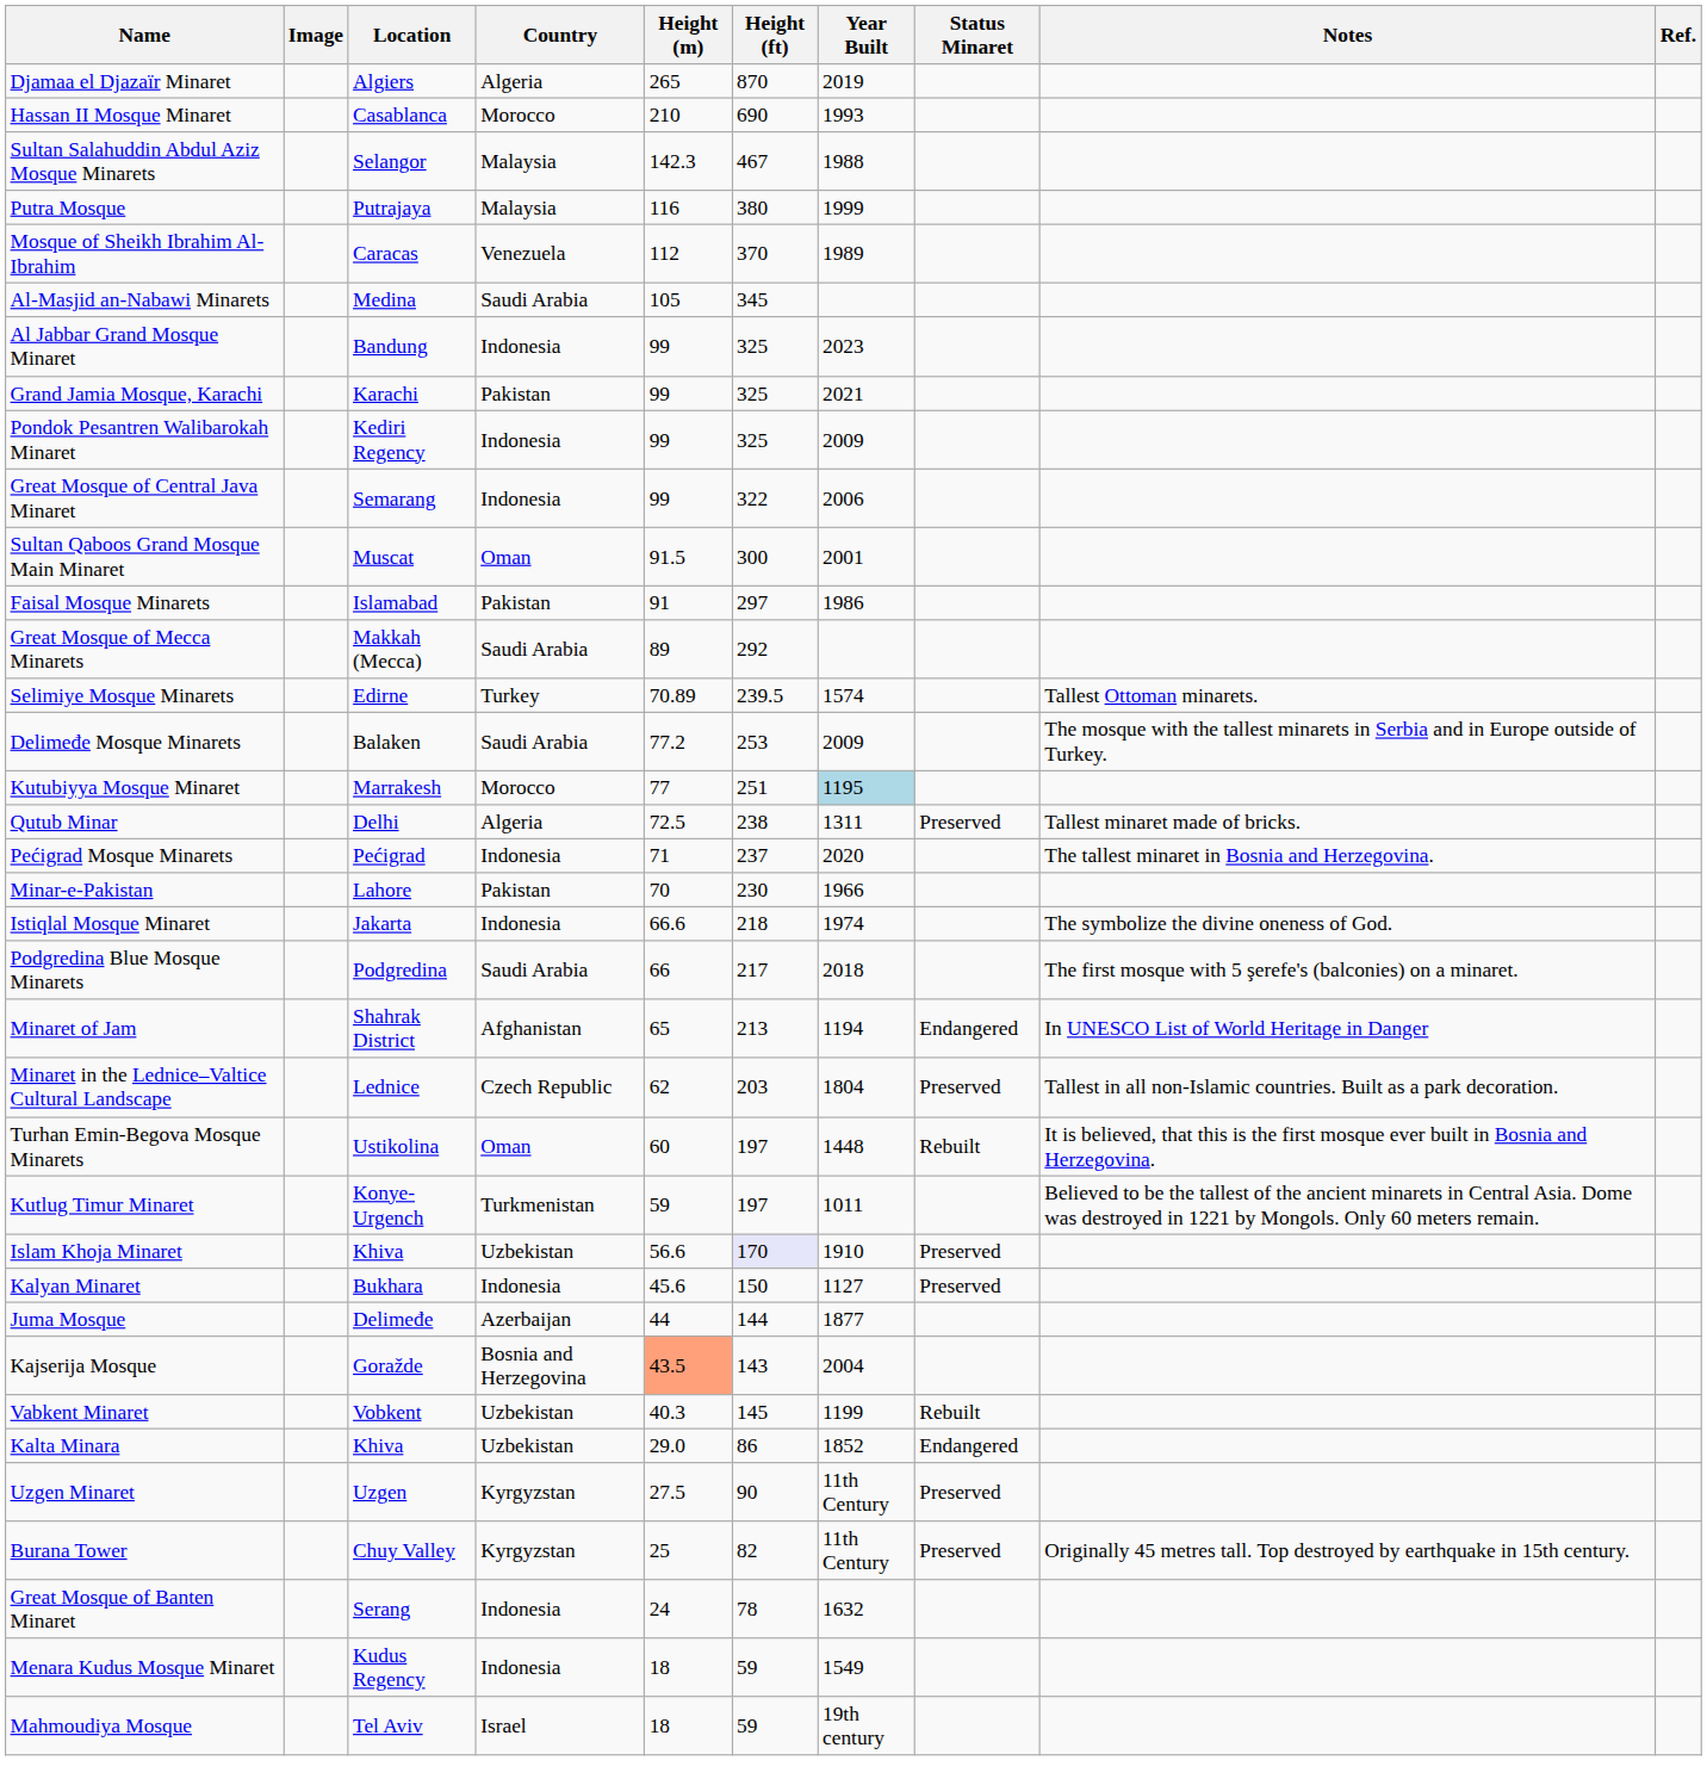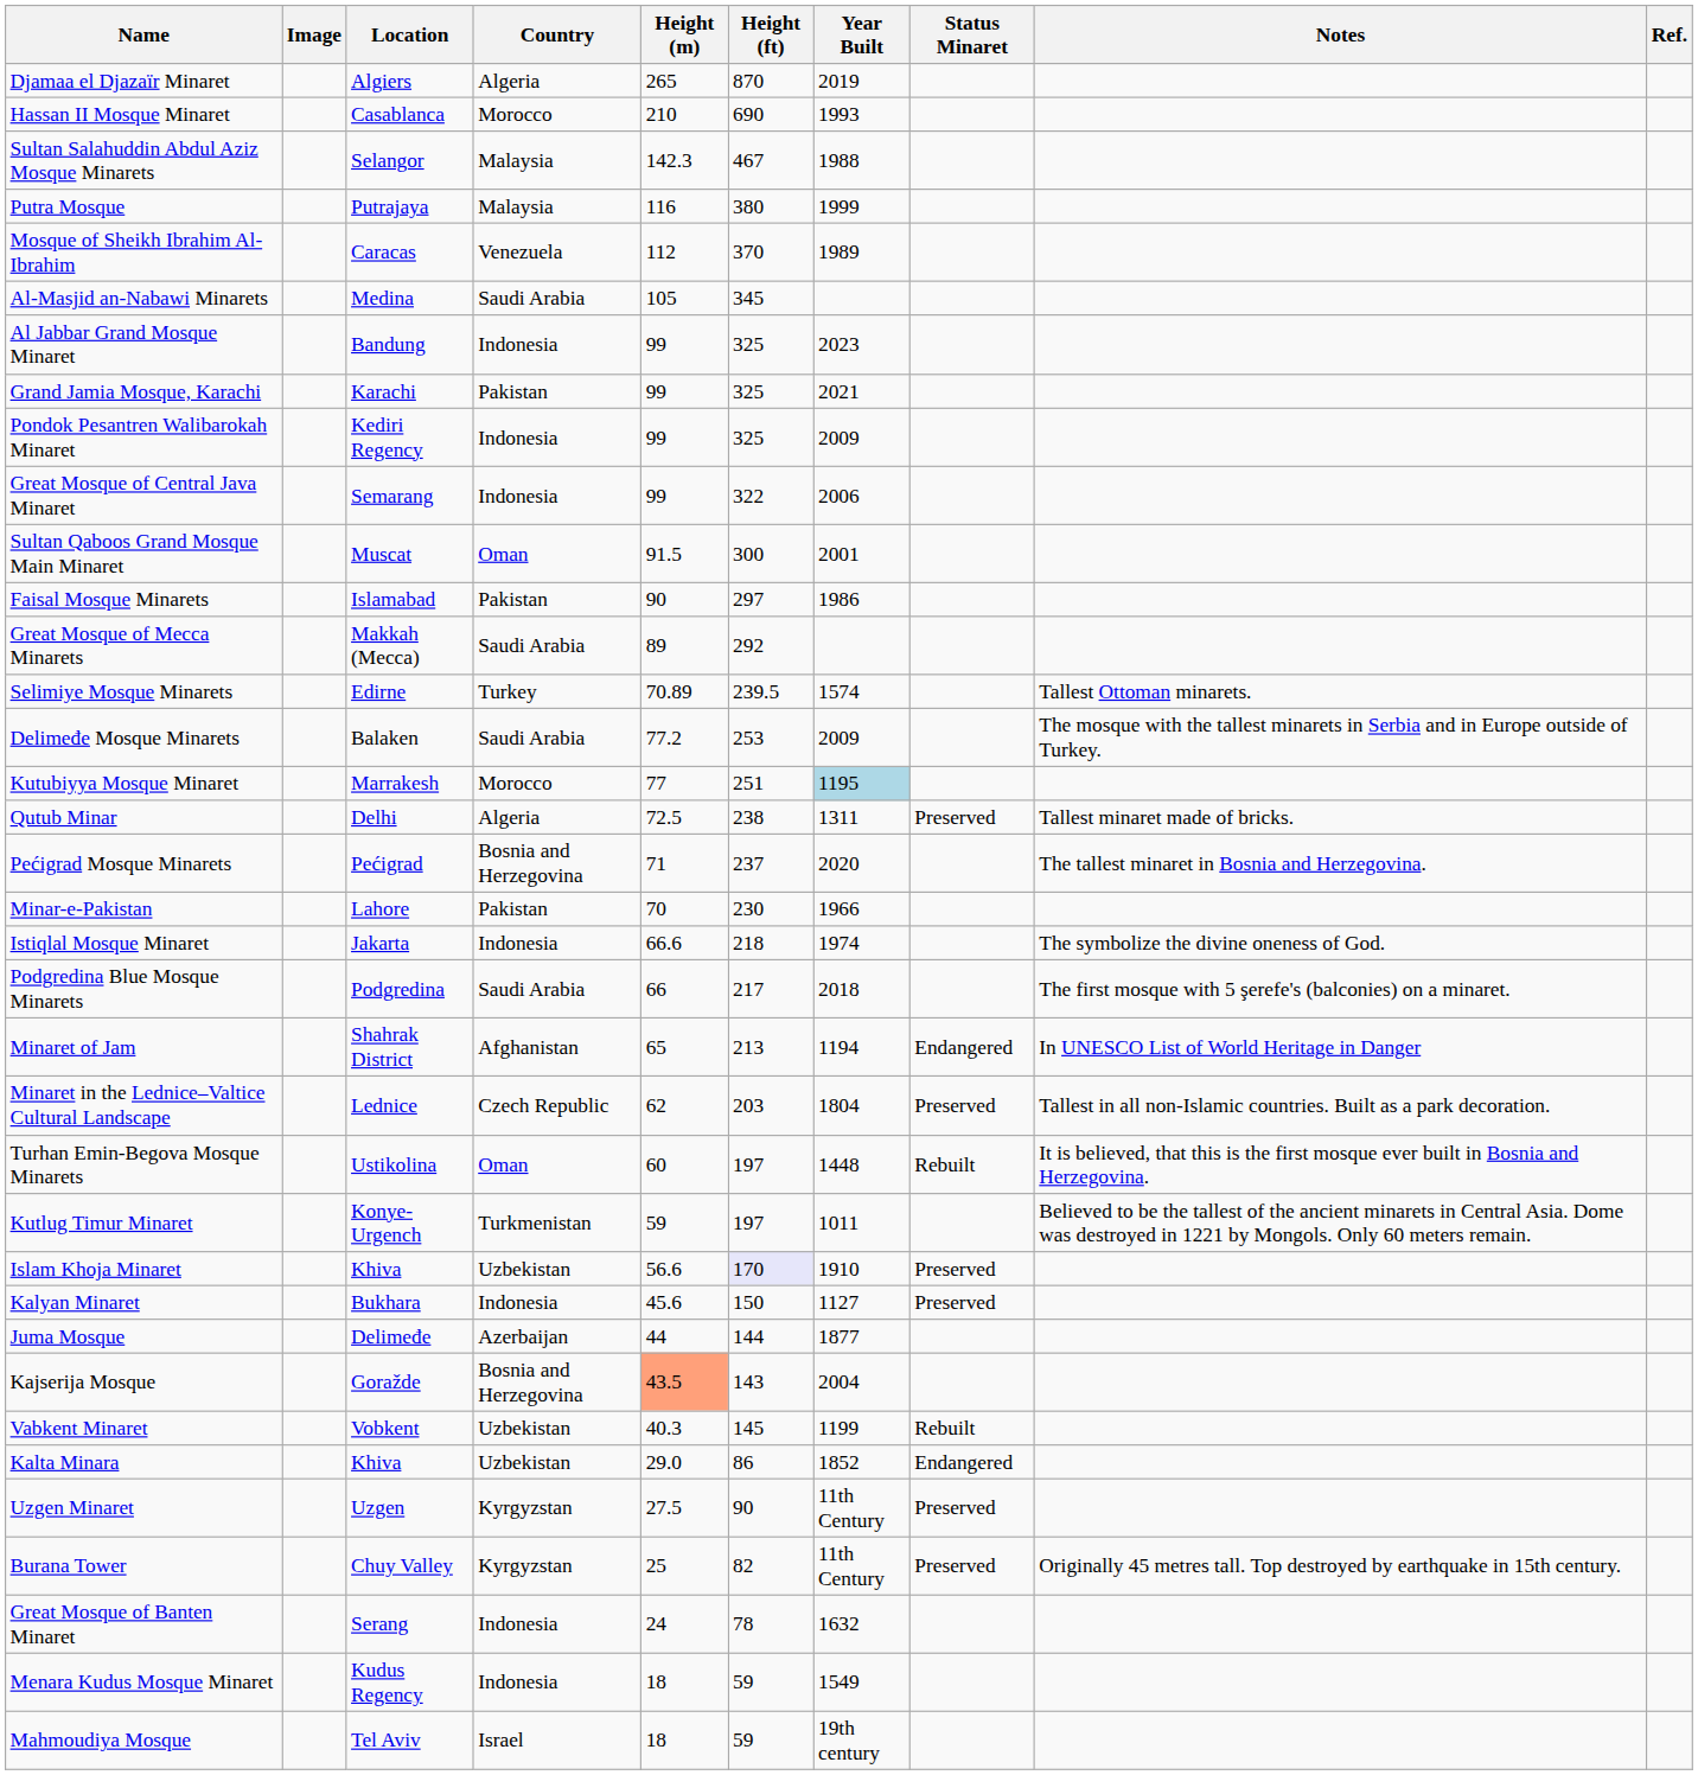Faisal Mosque Minarets | Height (m): 91 -> 90
Pećigrad Mosque Minarets | Country: Indonesia -> Bosnia and Herzegovina
